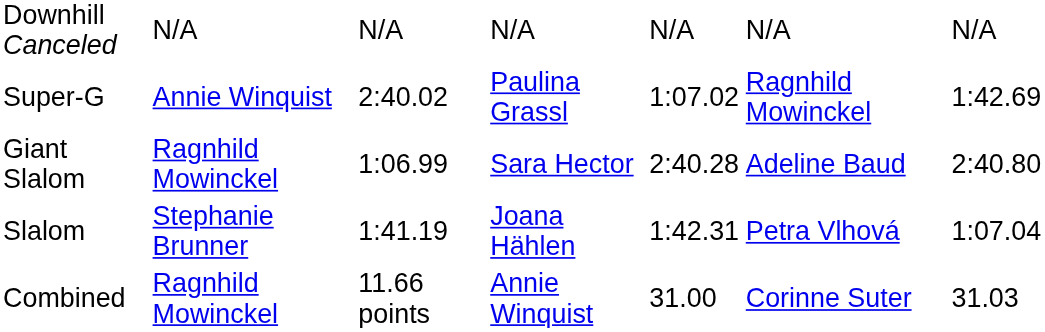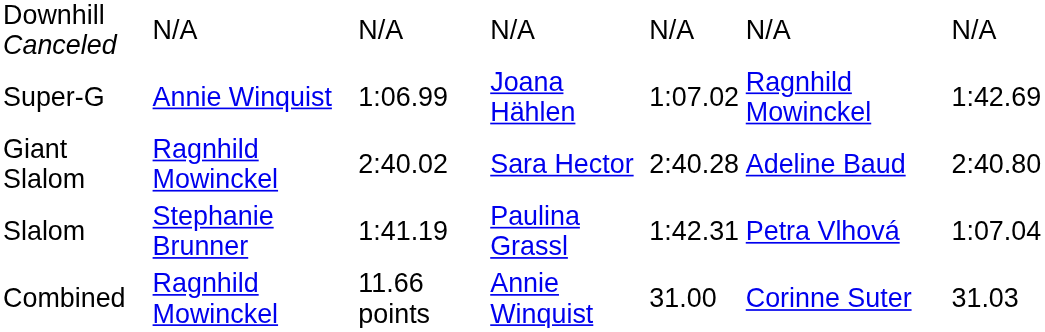Super-G | column 3: 2:40.02 -> 1:06.99
Super-G | column 4: Paulina Grassl -> Joana Hählen
Giant Slalom | column 3: 1:06.99 -> 2:40.02
Slalom | column 4: Joana Hählen -> Paulina Grassl
